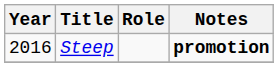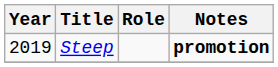Steep | Year: 2016 -> 2019
